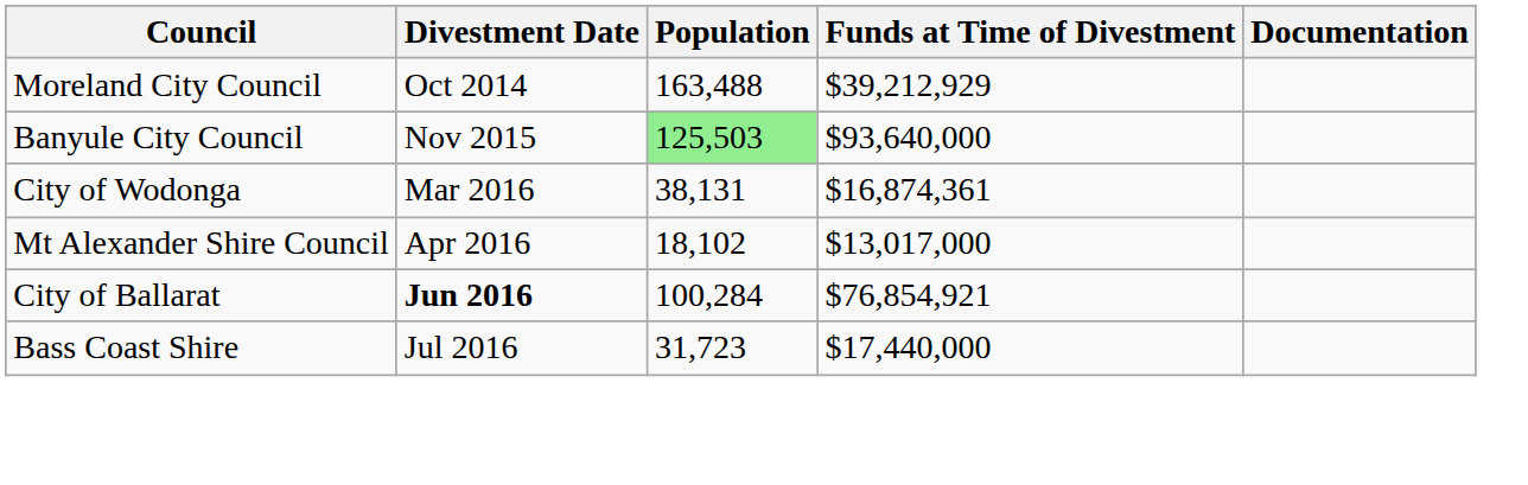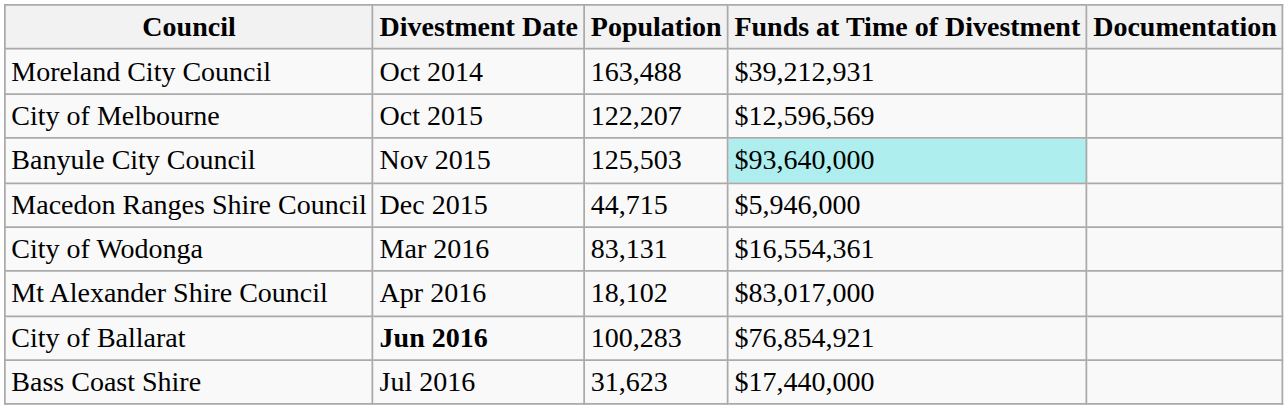Moreland City Council | Funds at Time of Divestment: $39,212,929 -> $39,212,931
+ row: City of Melbourne | Oct 2015 | 122,207 | $12,596,569
Banyule City Council | Population: lightgreen background -> no background
Banyule City Council | Funds at Time of Divestment: no background -> paleturquoise background
+ row: Macedon Ranges Shire Council | Dec 2015 | 44,715 | $5,946,000
City of Wodonga | Population: 38,131 -> 83,131
City of Wodonga | Funds at Time of Divestment: $16,874,361 -> $16,554,361
Mt Alexander Shire Council | Funds at Time of Divestment: $13,017,000 -> $83,017,000
City of Ballarat | Population: 100,284 -> 100,283
Bass Coast Shire | Population: 31,723 -> 31,623
